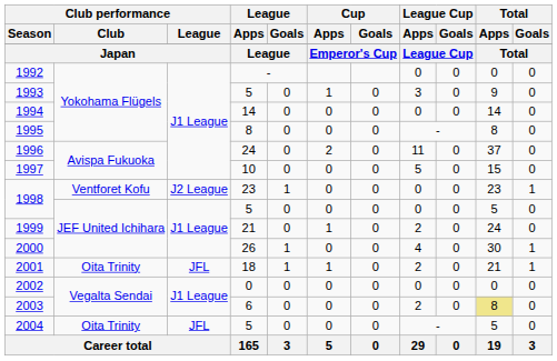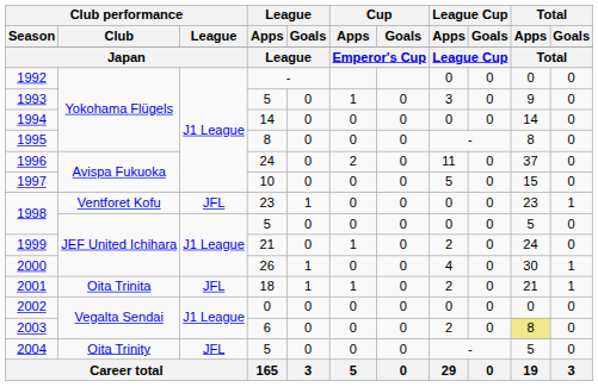1998 / 23 | Club performance / League: J2 League -> JFL
2001 | Club performance / Club: Oita Trinity -> Oita Trinita
